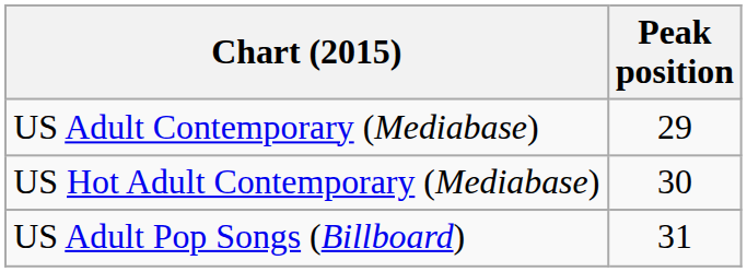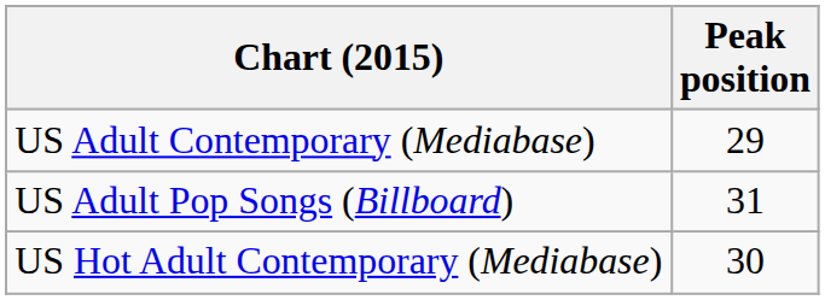rows swapped: US Hot Adult Contemporary (Mediabase) <-> US Adult Pop Songs (Billboard)
